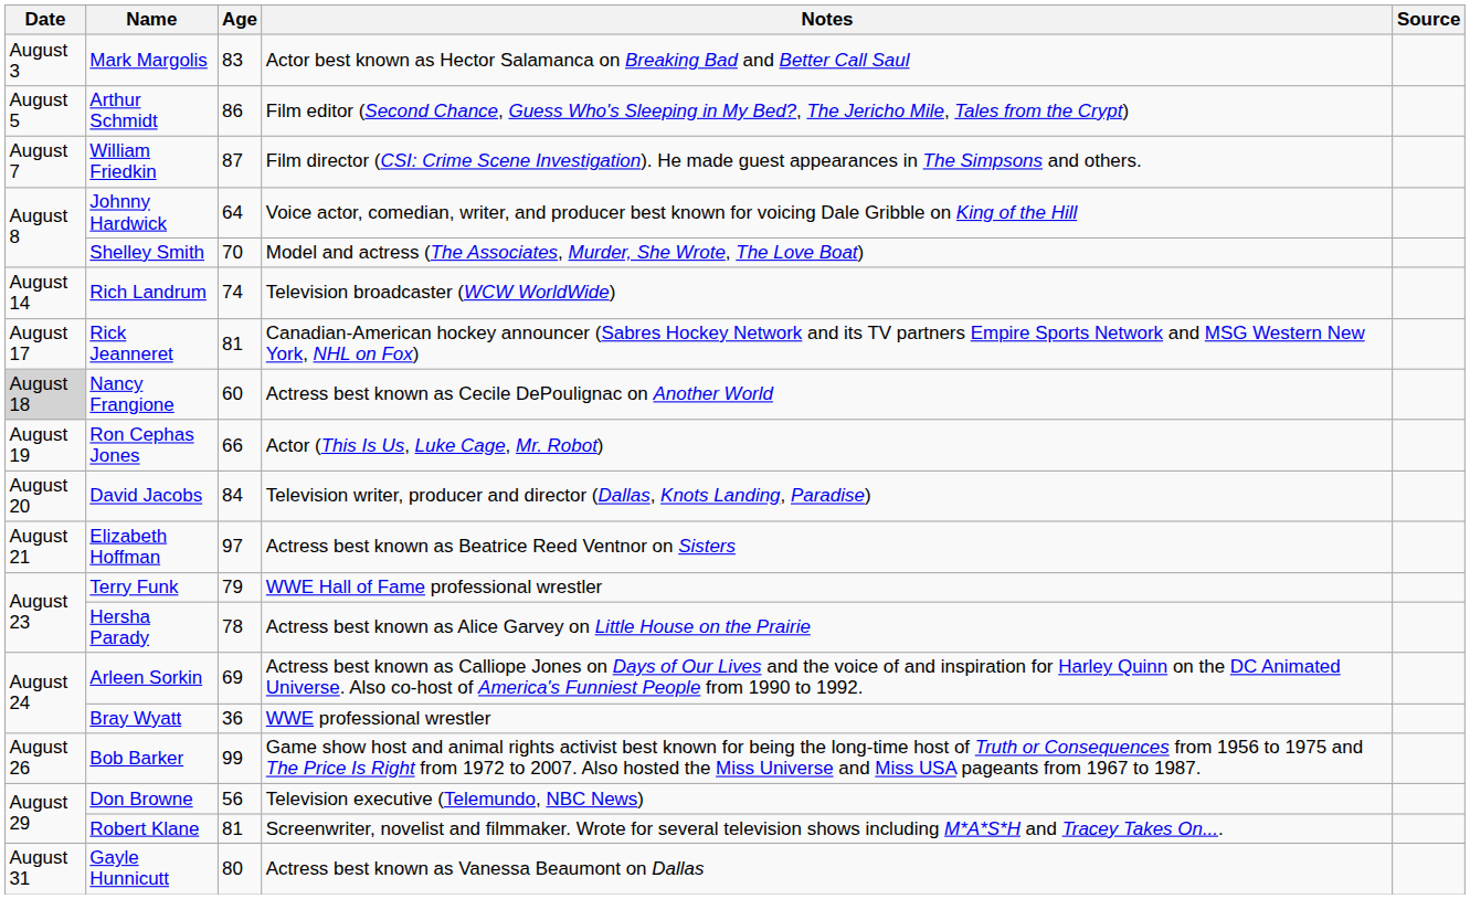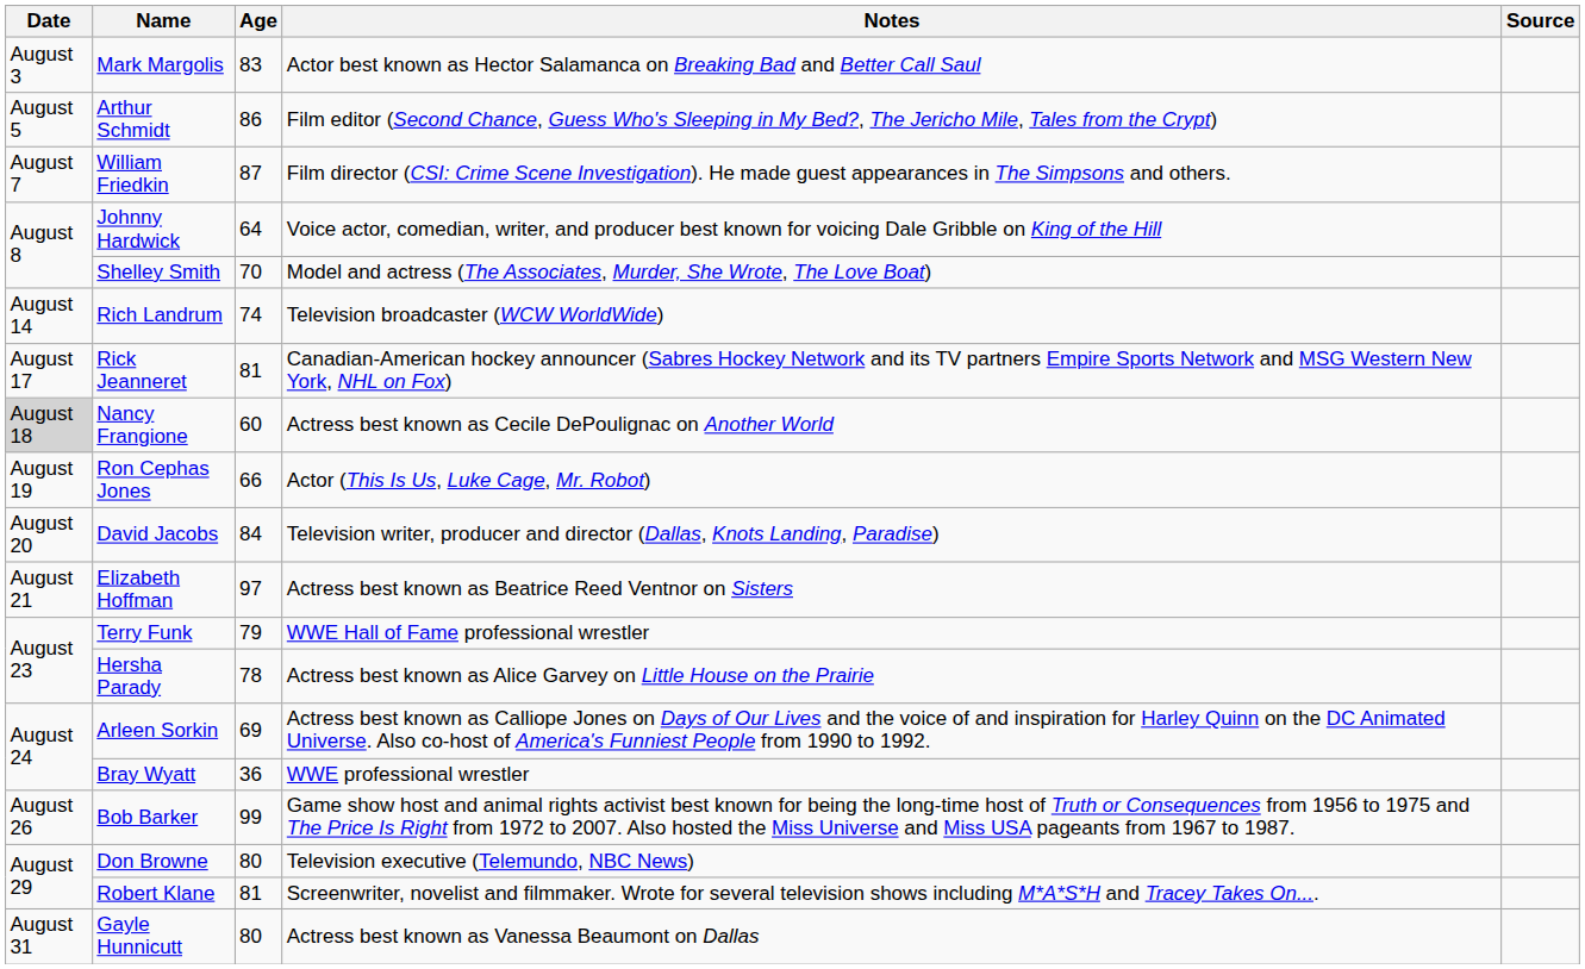Don Browne | Age: 56 -> 80
